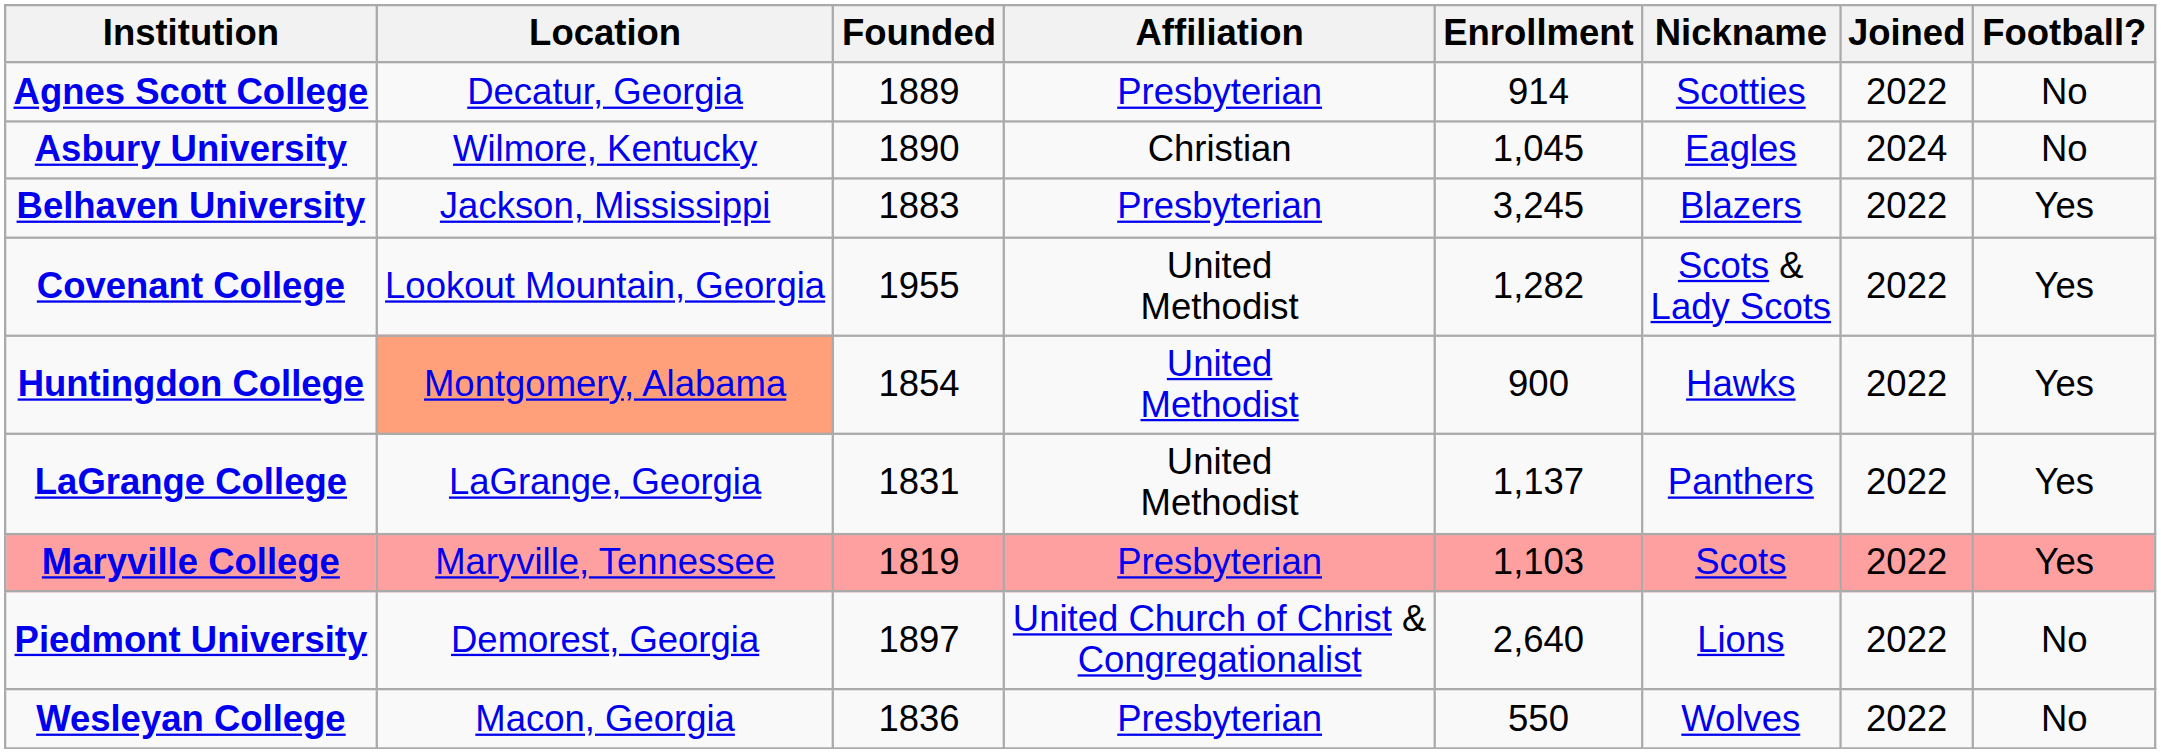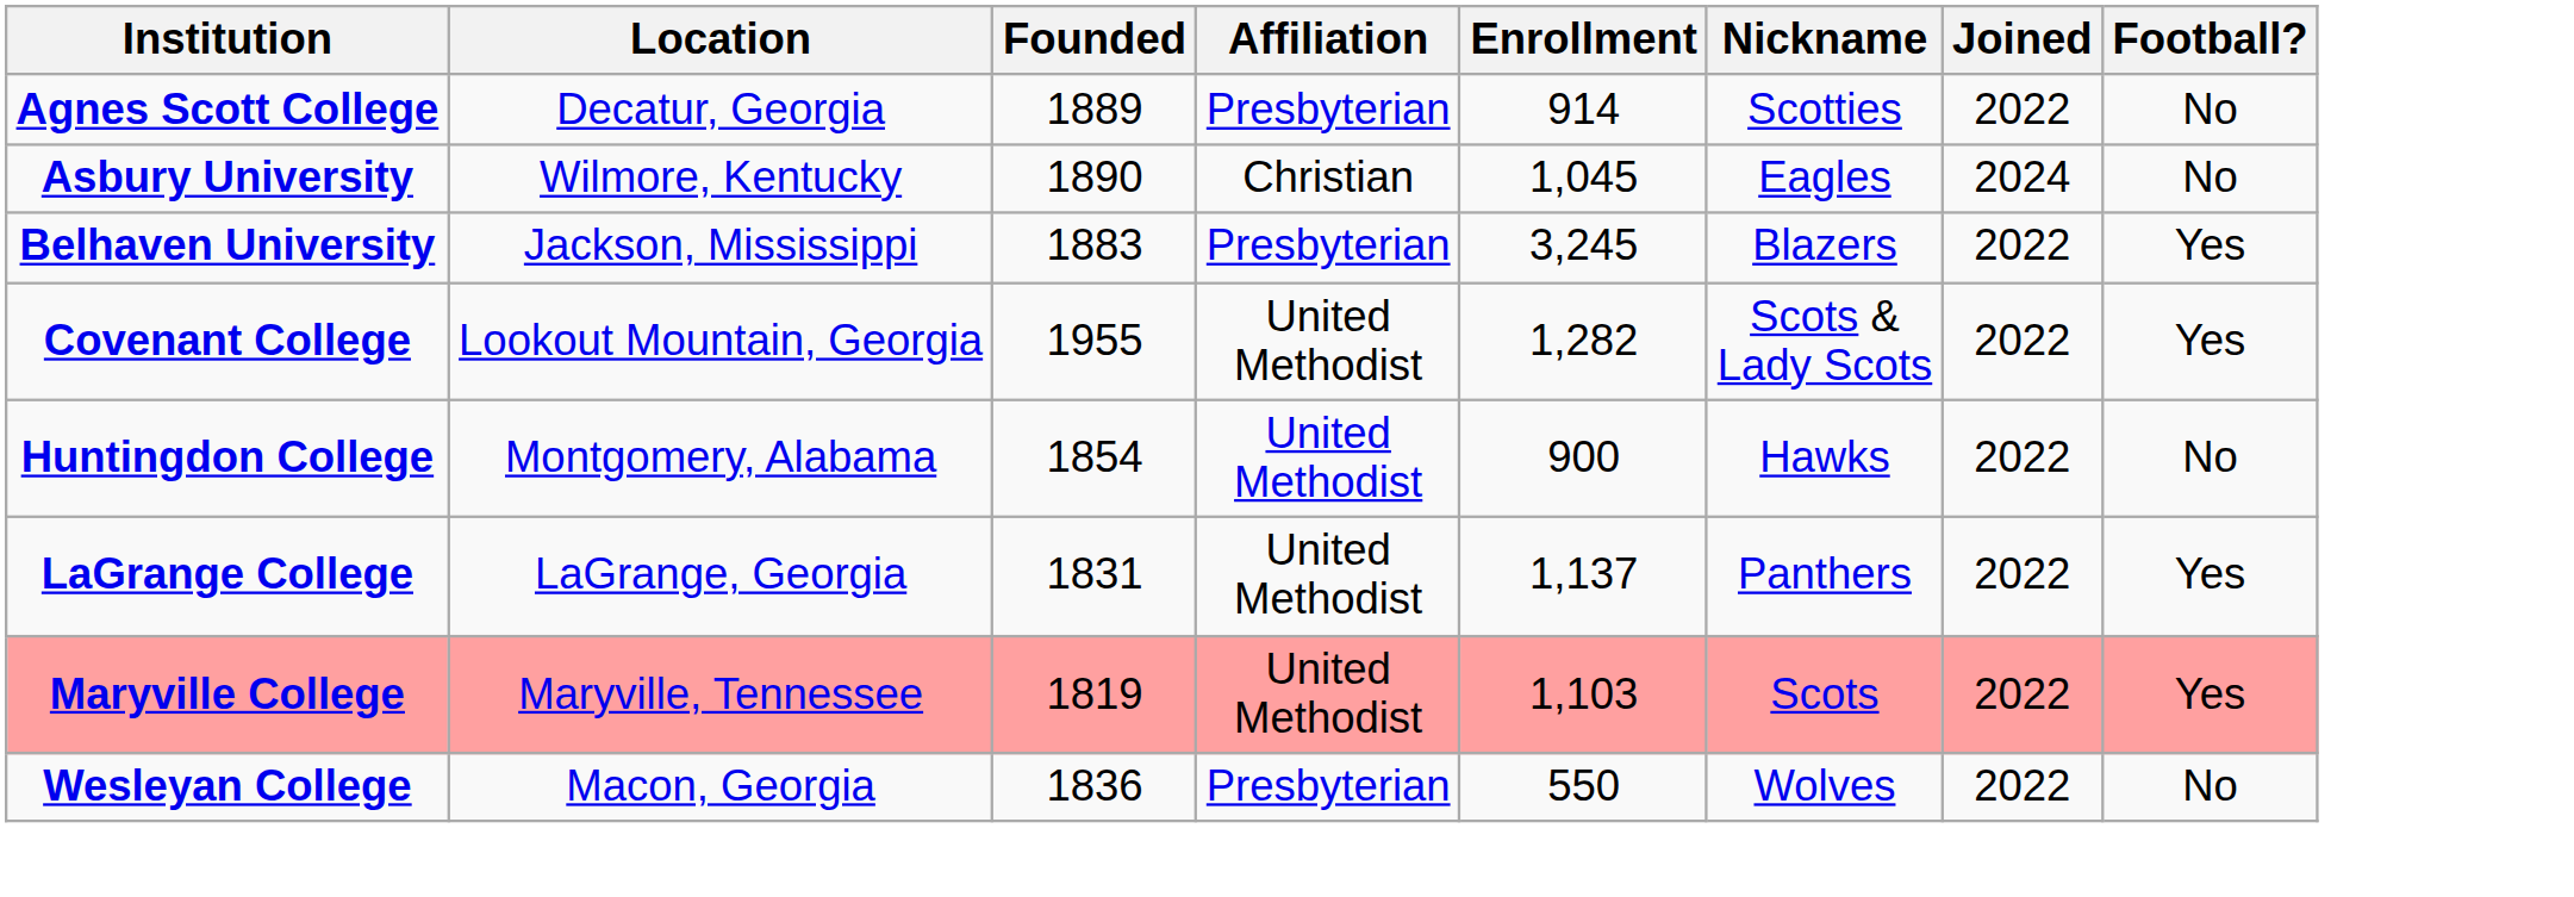Huntingdon College | Location: lightsalmon background -> no background
Huntingdon College | Football?: Yes -> No
Maryville College | Affiliation: Presbyterian -> United Methodist
- row: Piedmont University | Demorest, Georgia | 1897 | United Church of Christ & Congregationalist | 2,640 | Lions | 2022 | No
